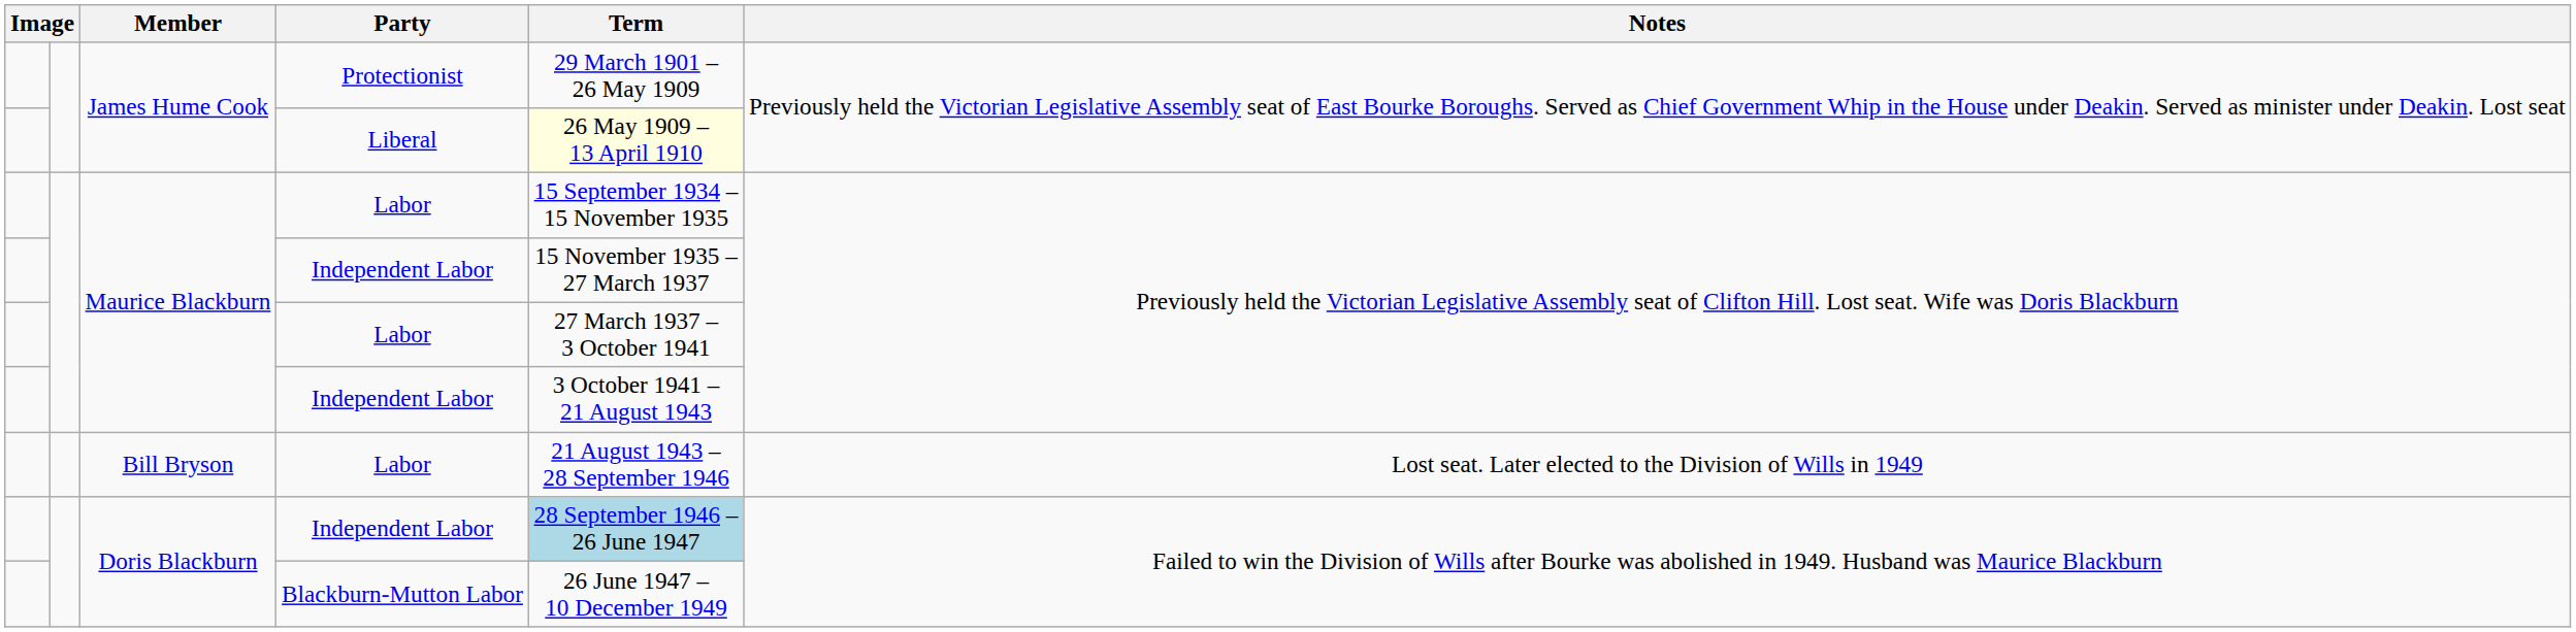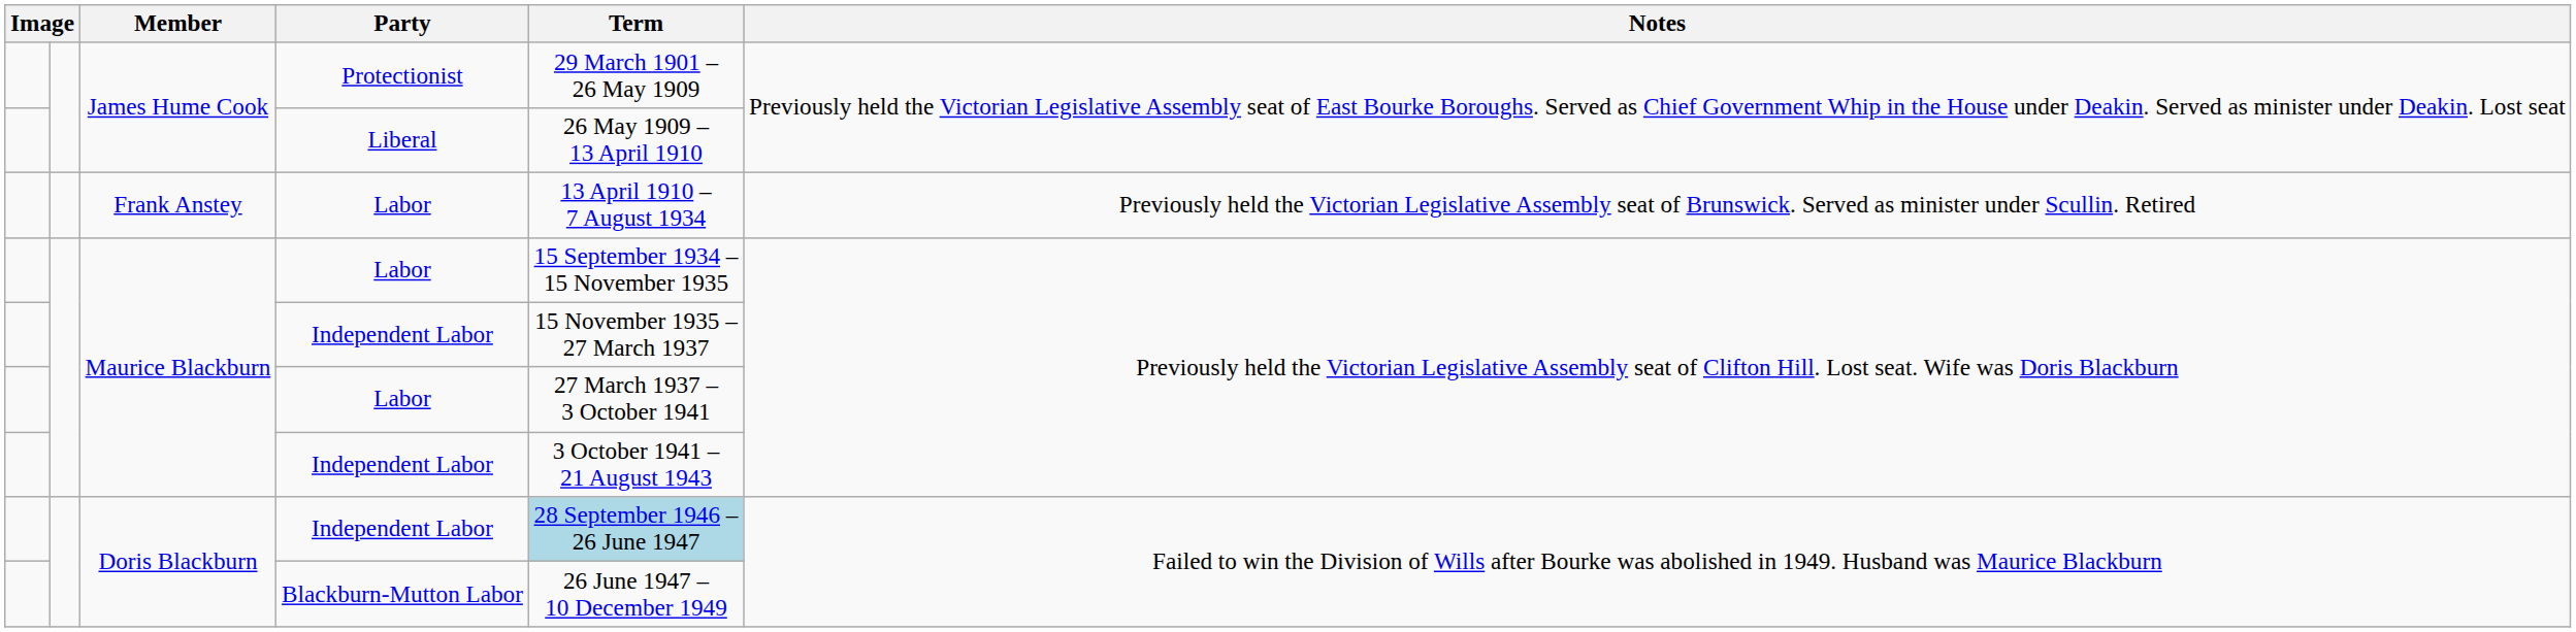James Hume Cook / Liberal | Term: lightyellow background -> no background
+ row: Frank Anstey | Labor | 13 April 1910 – 7 August 1934 | Previously held the Victorian Legislative Assembly seat of Brunswick. Served as minister under Scullin. Retired
- row: Bill Bryson | Labor | 21 August 1943 – 28 September 1946 | Lost seat. Later elected to the Division of Wills in 1949
